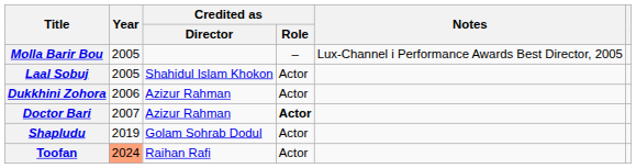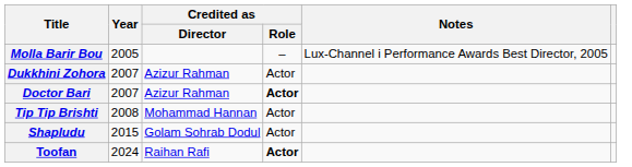- row: Laal Sobuj | 2005 | Shahidul Islam Khokon | Actor
Dukkhini Zohora | Year: 2006 -> 2007
+ row: Tip Tip Brishti | 2008 | Mohammad Hannan | Actor
Shapludu | Year: 2019 -> 2015
Toofan | Year: lightsalmon background -> no background
Toofan | Credited as / Role: normal -> bold
